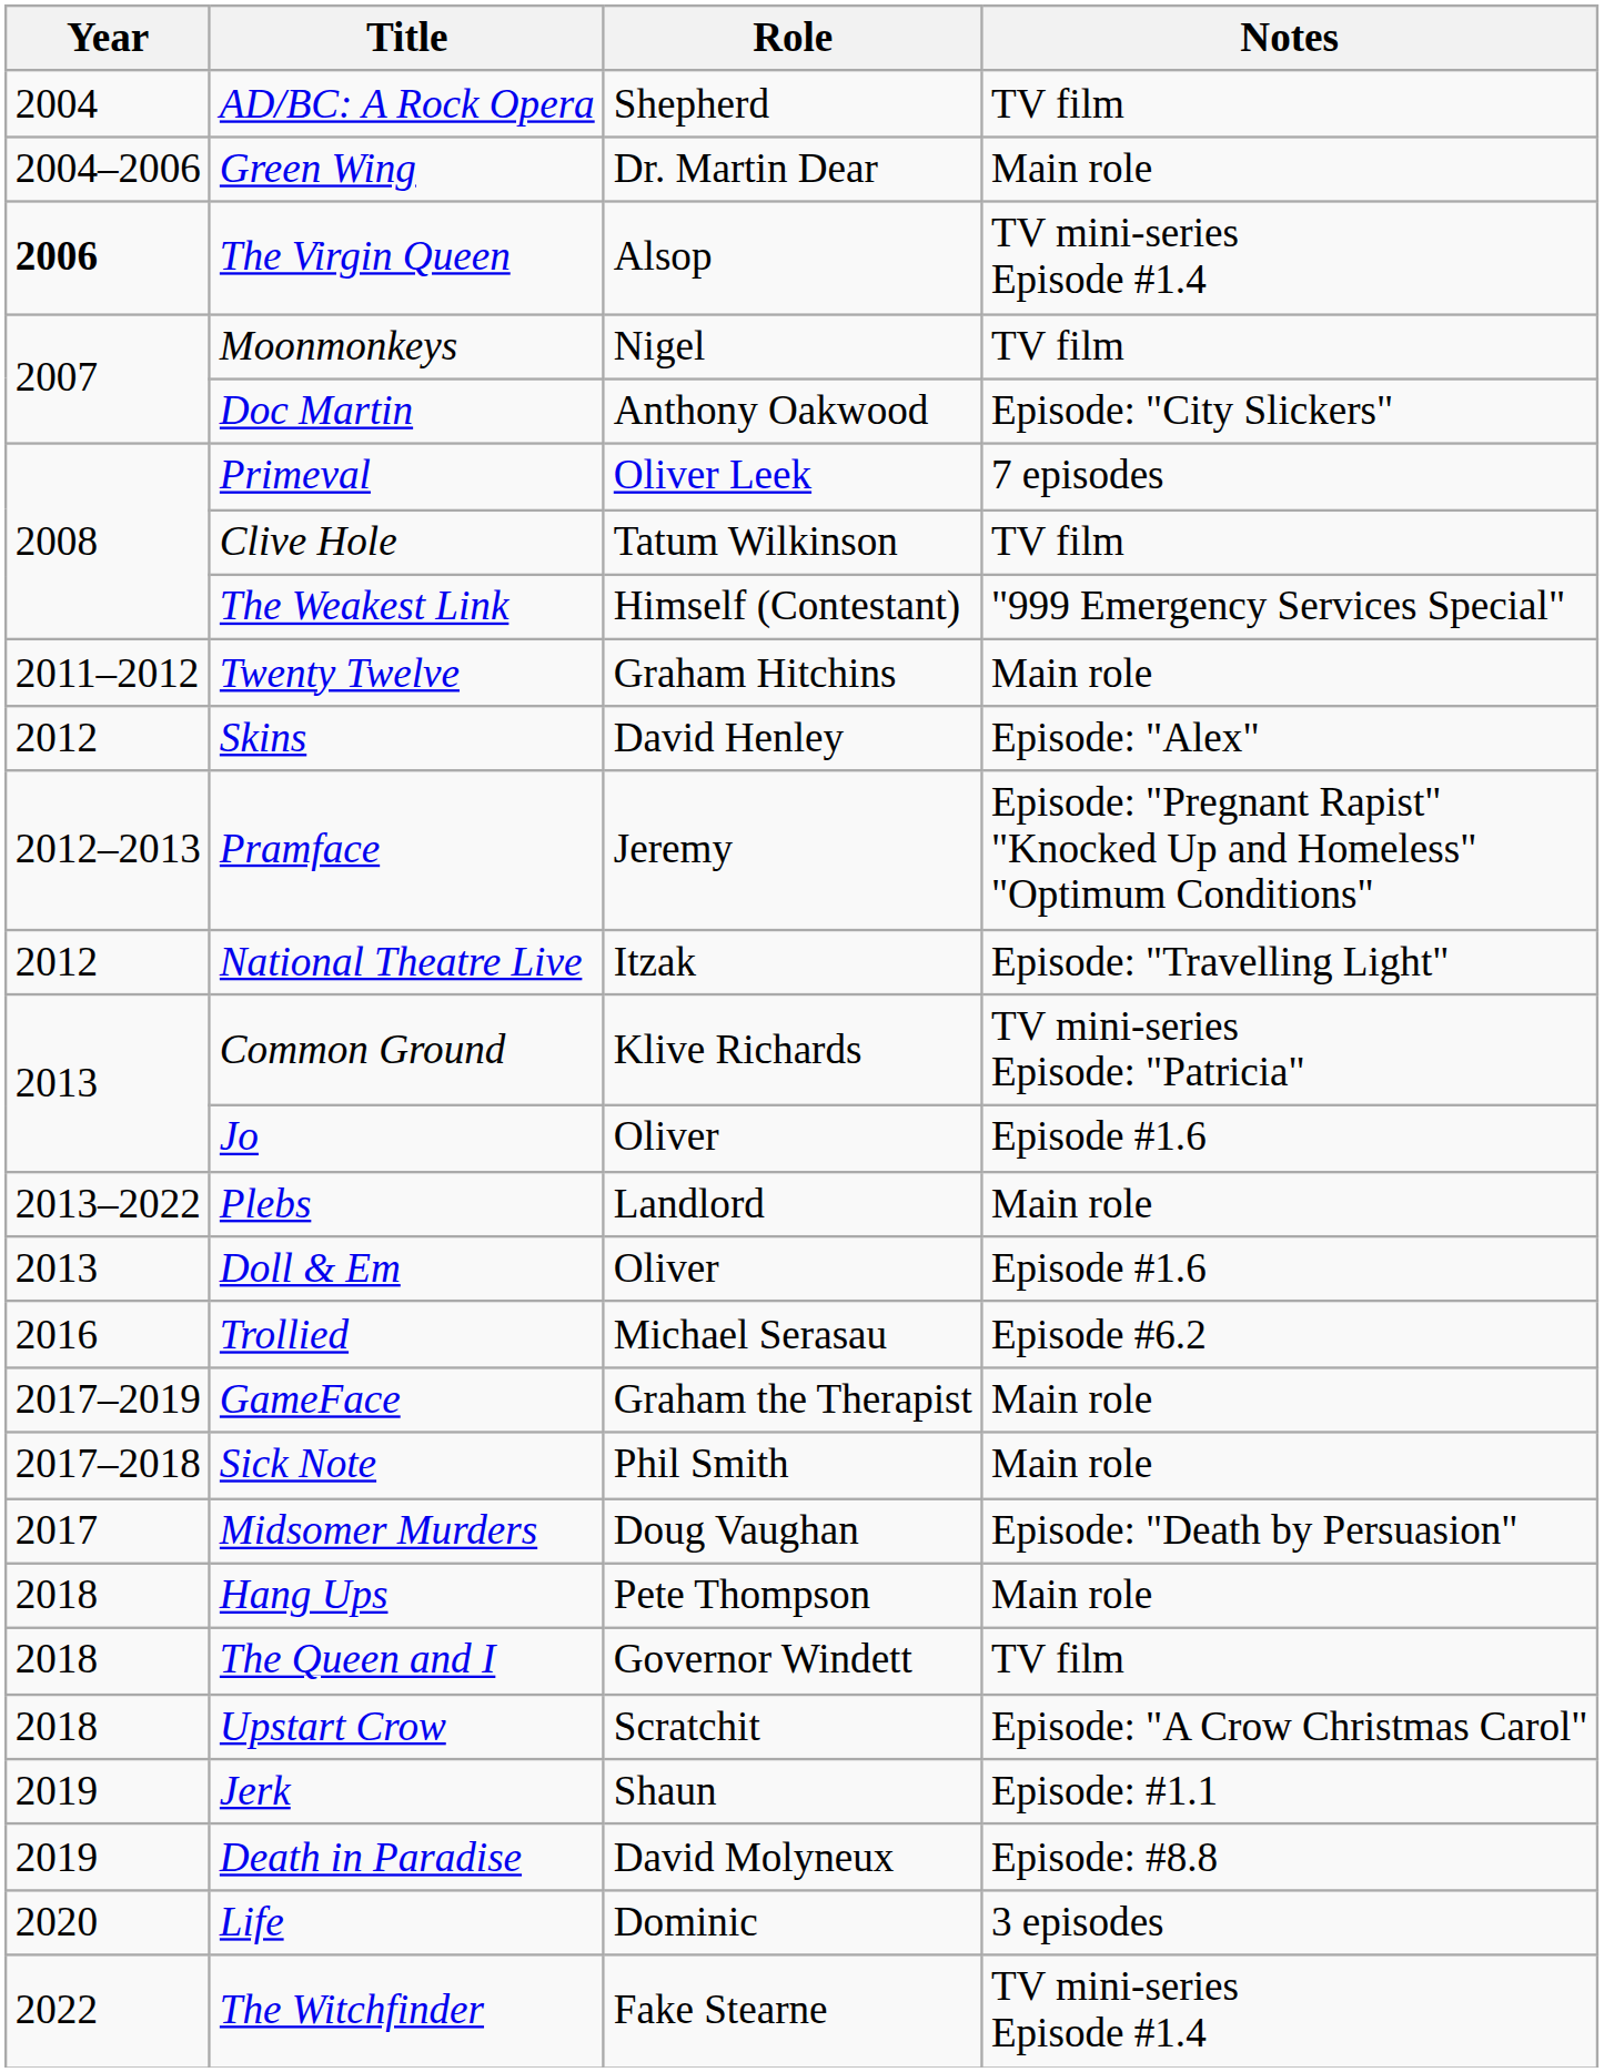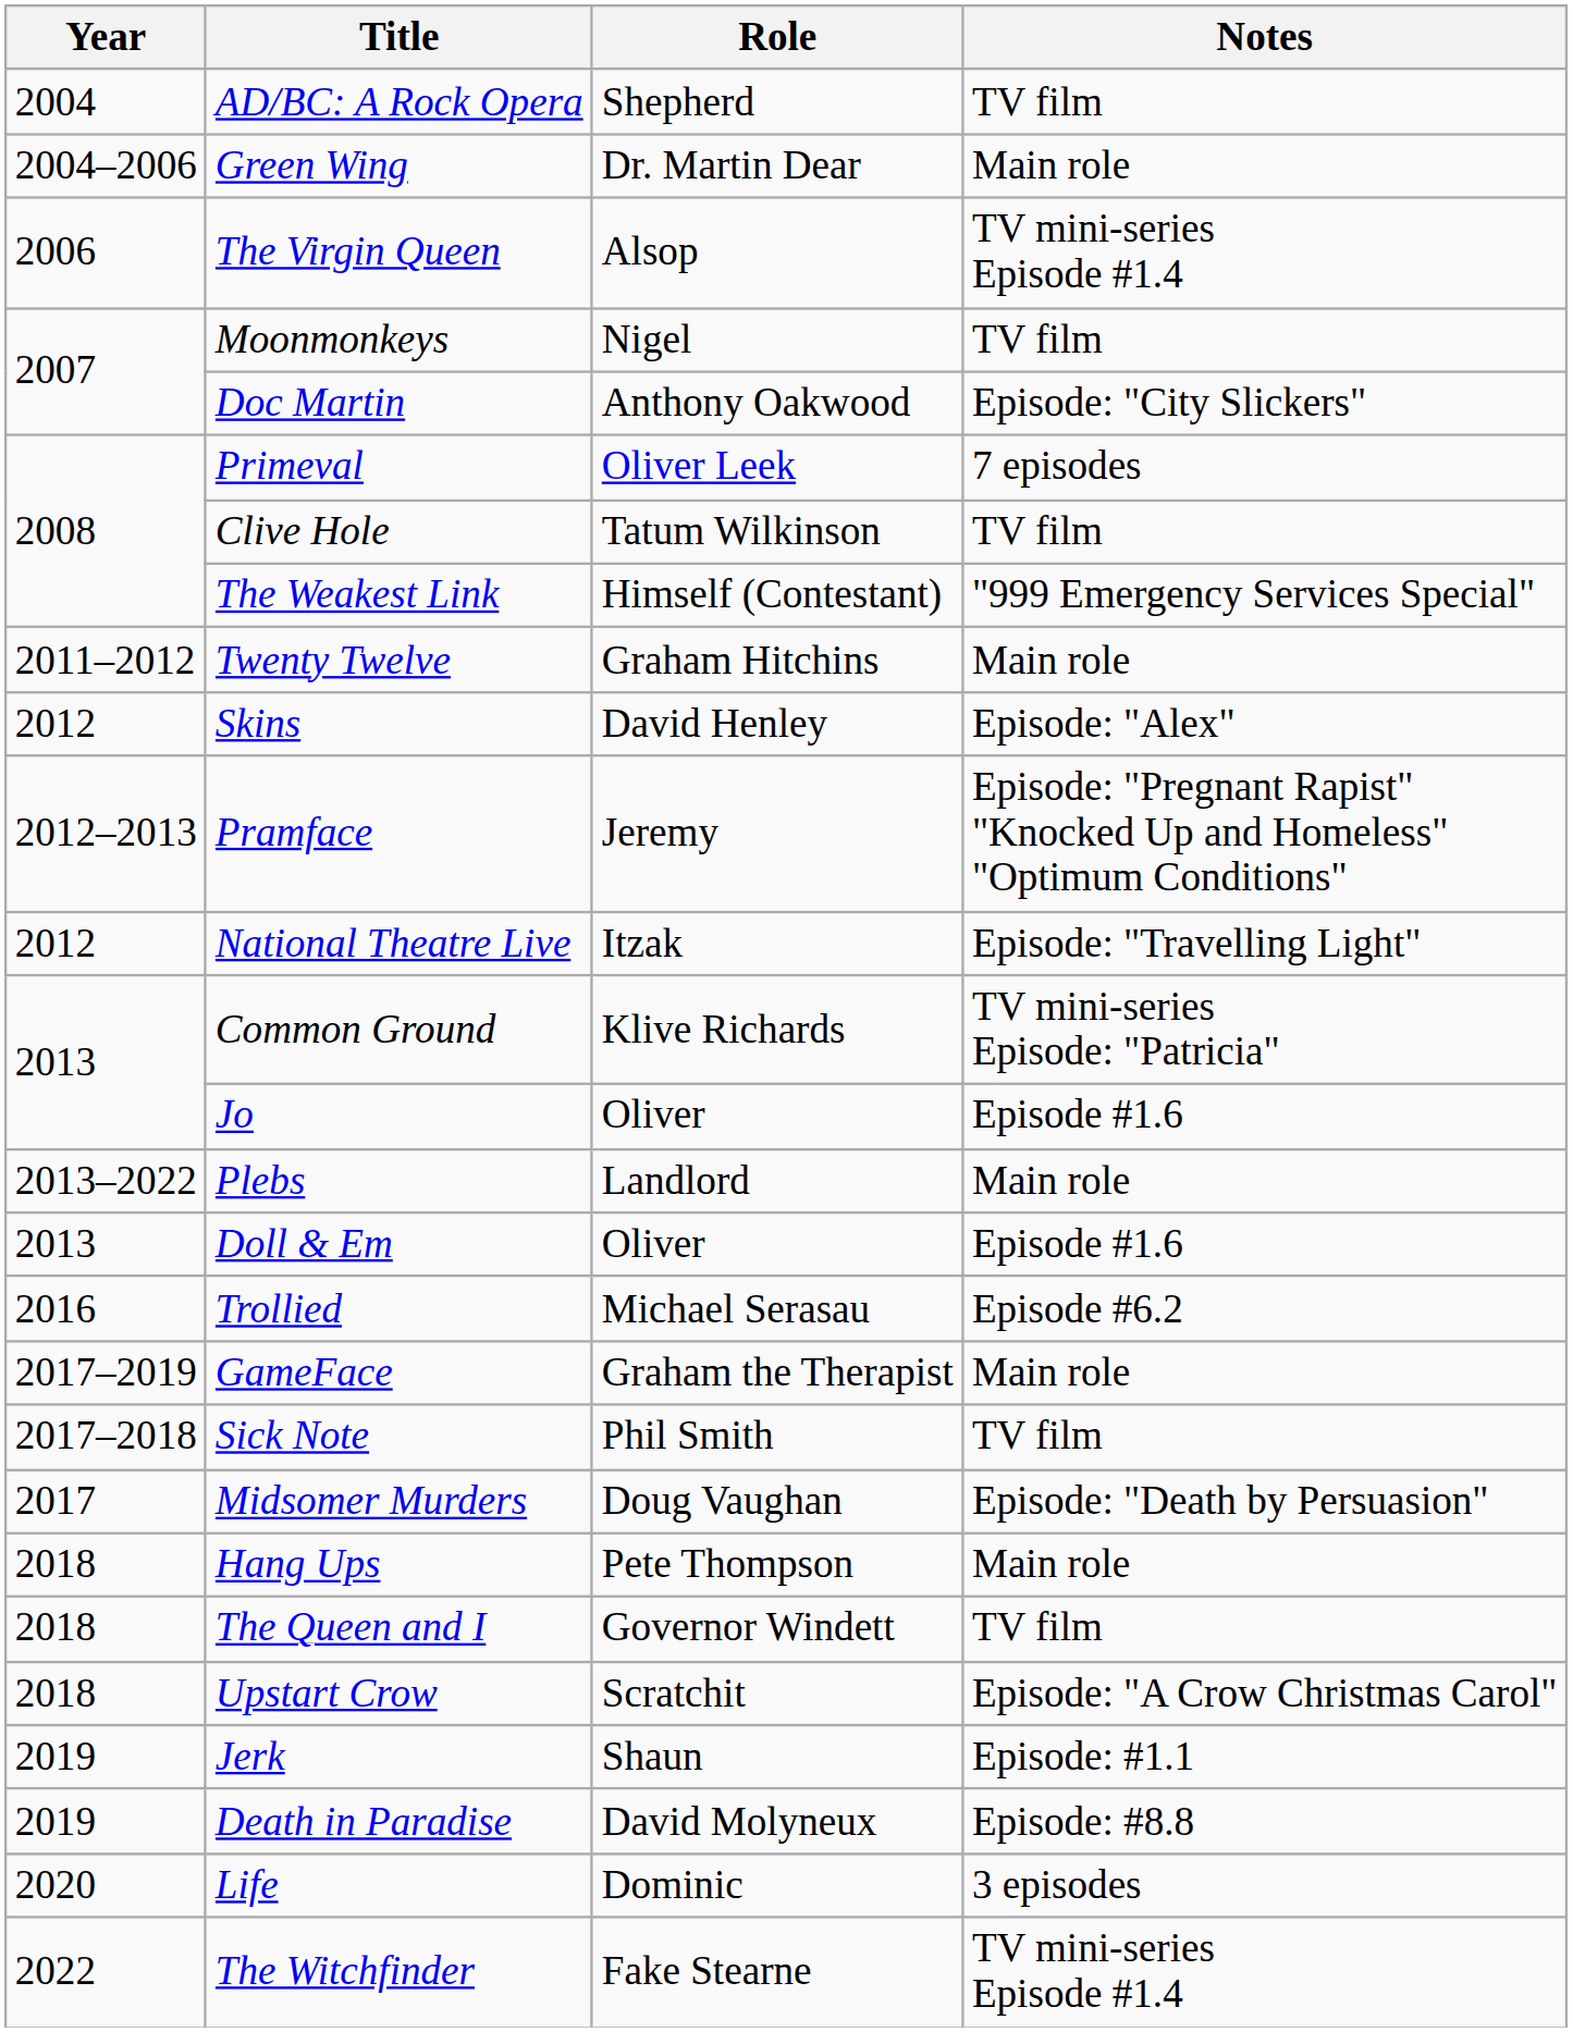The Virgin Queen | Year: bold -> normal
Sick Note | Notes: Main role -> TV film
